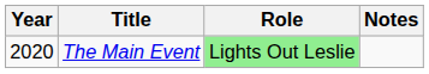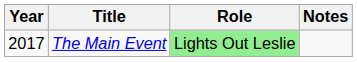The Main Event | Year: 2020 -> 2017
